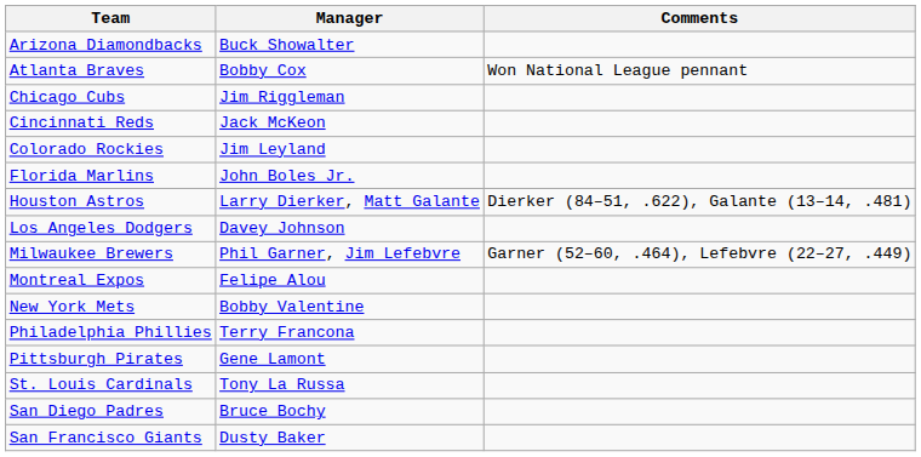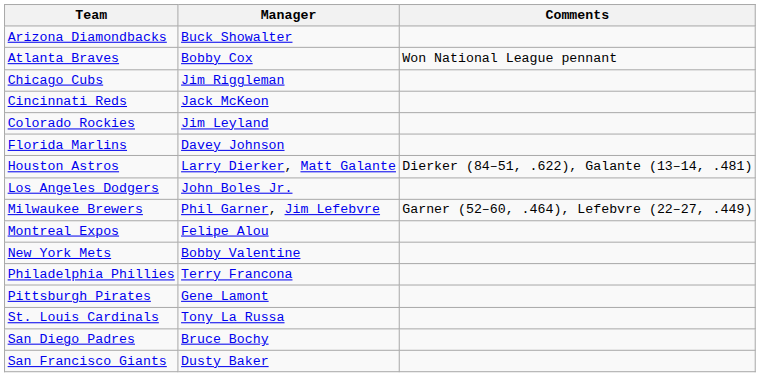Florida Marlins | Manager: John Boles Jr. -> Davey Johnson
Los Angeles Dodgers | Manager: Davey Johnson -> John Boles Jr.
